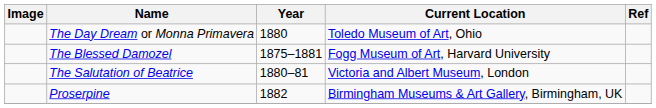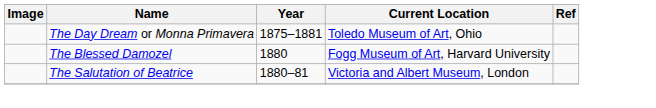The Day Dream or Monna Primavera | Year: 1880 -> 1875–1881
The Blessed Damozel | Year: 1875–1881 -> 1880
- row: Proserpine | 1882 | Birmingham Museums & Art Gallery, Birmingham, UK
